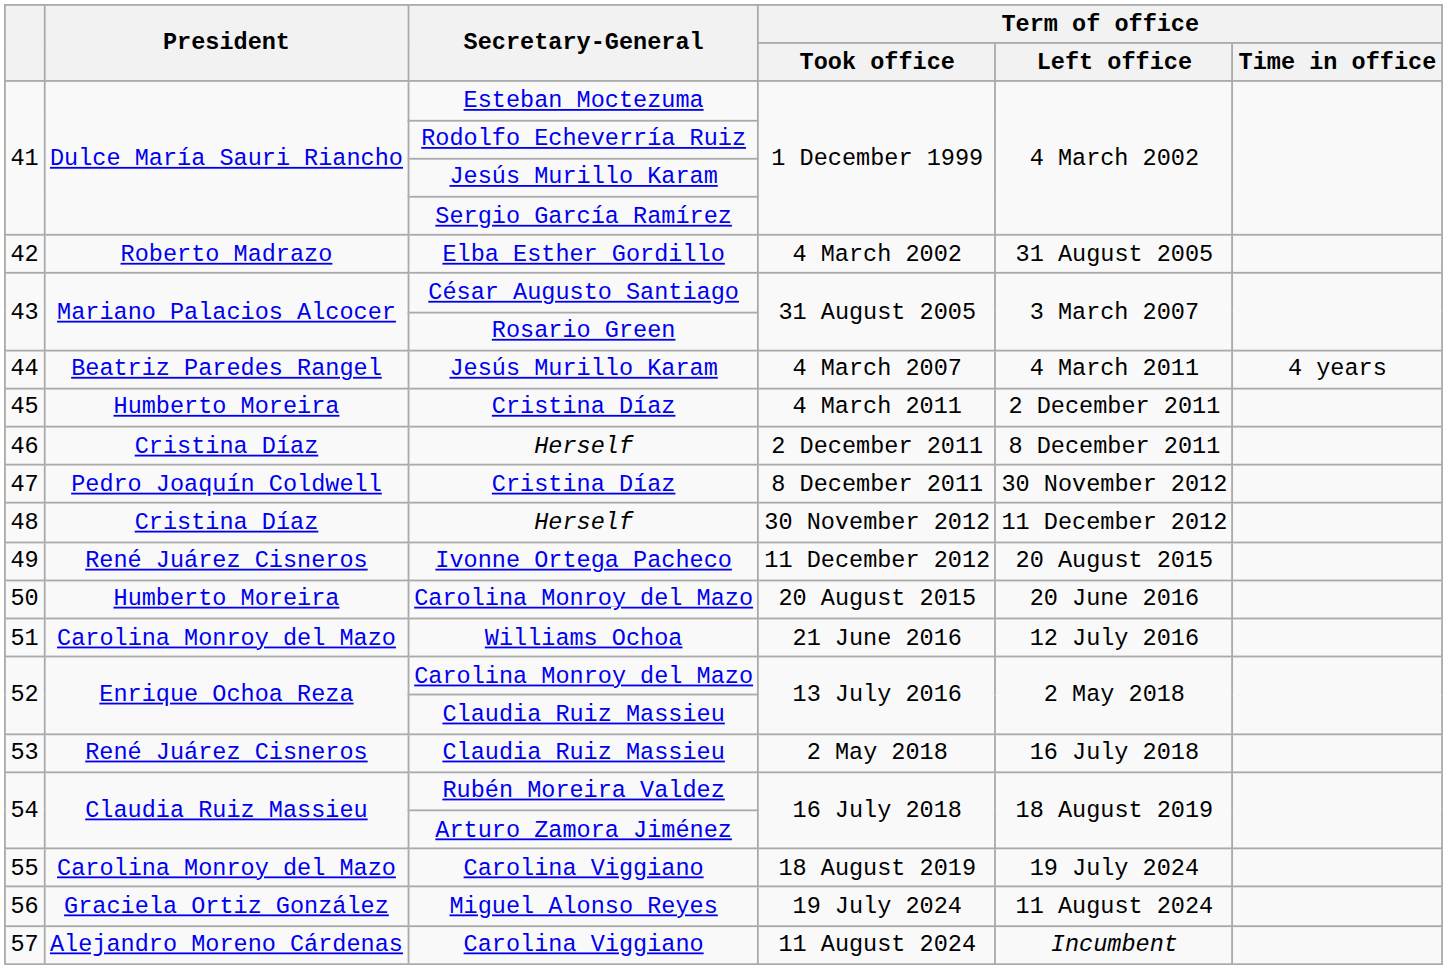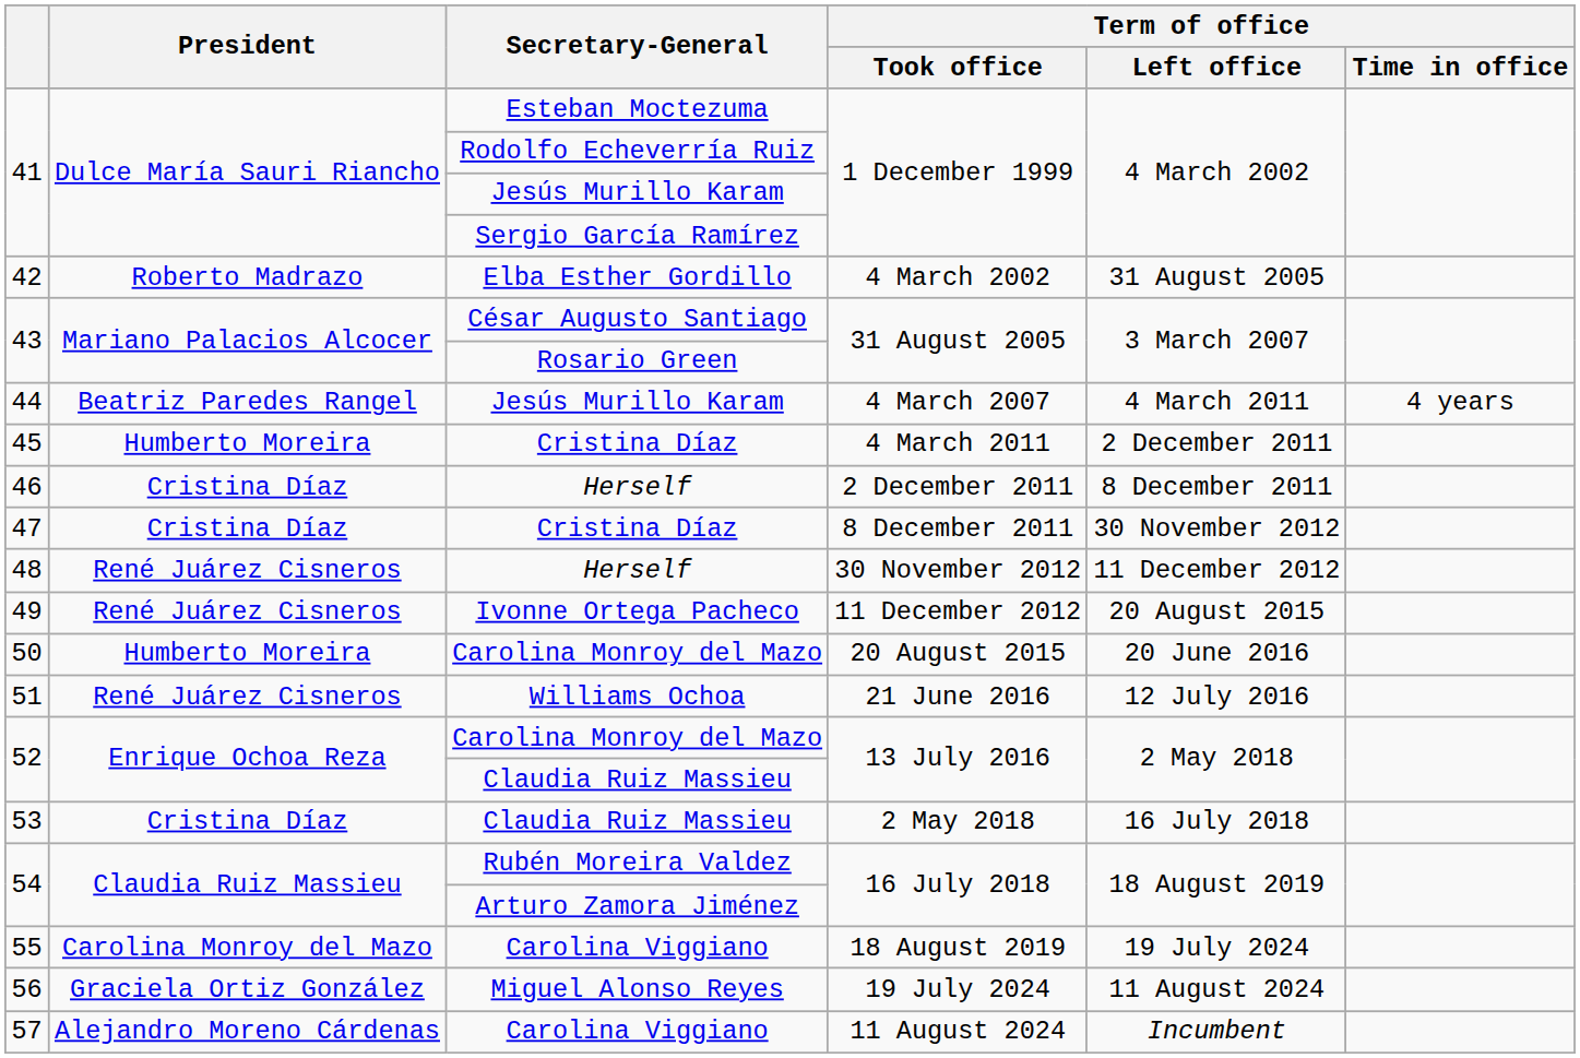47 | President: Pedro Joaquín Coldwell -> Cristina Díaz
48 | President: Cristina Díaz -> René Juárez Cisneros
51 | President: Carolina Monroy del Mazo -> René Juárez Cisneros
53 | President: René Juárez Cisneros -> Cristina Díaz
